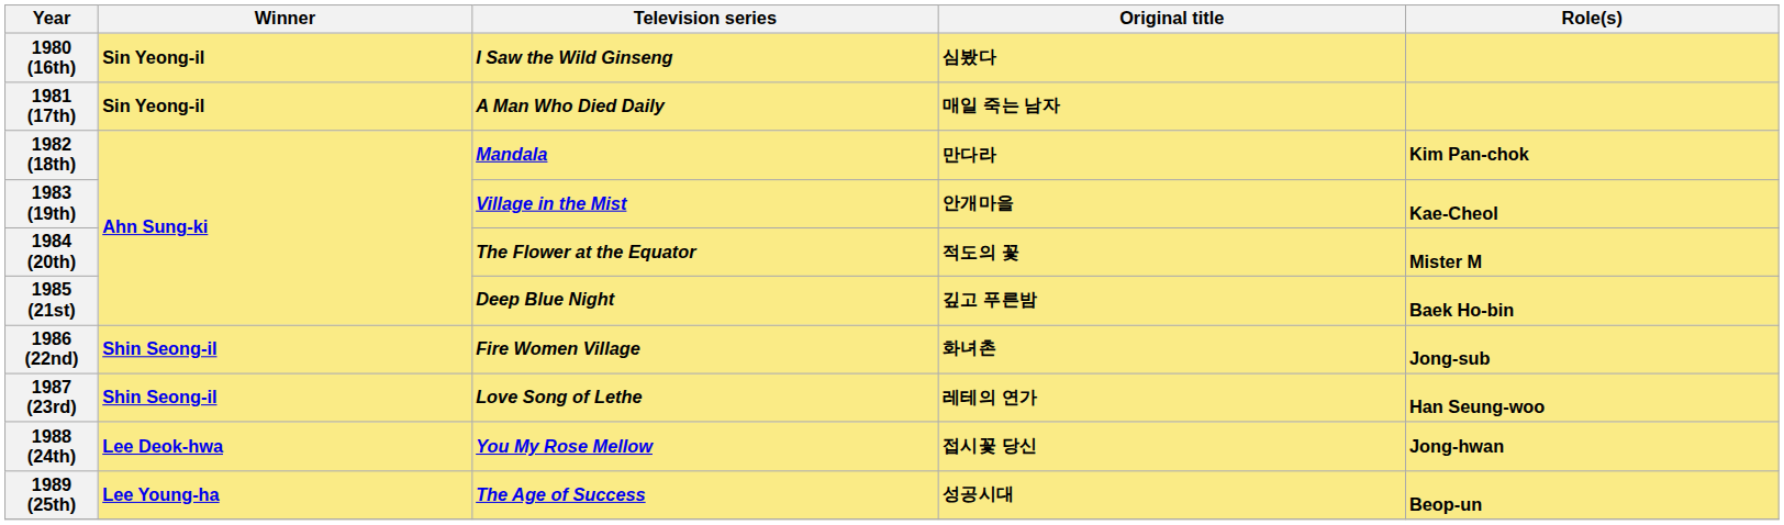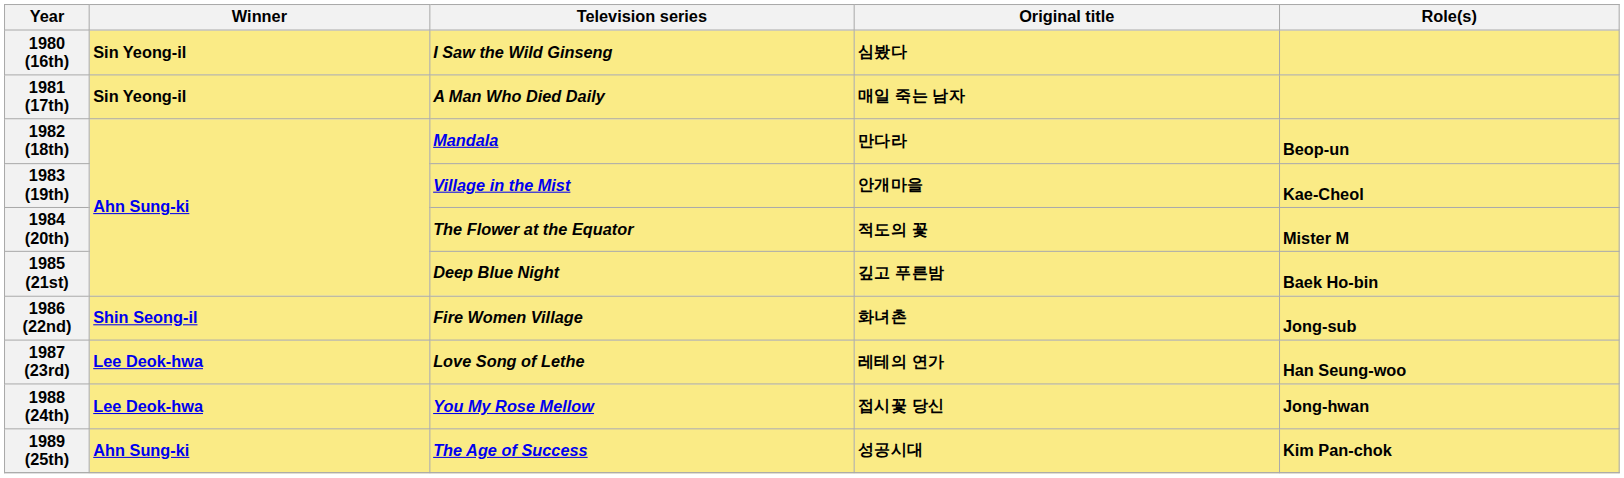1982 (18th) | Role(s): Kim Pan-chok -> Beop-un
1987 (23rd) | Winner: Shin Seong-il -> Lee Deok-hwa
1989 (25th) | Winner: Lee Young-ha -> Ahn Sung-ki
1989 (25th) | Role(s): Beop-un -> Kim Pan-chok
